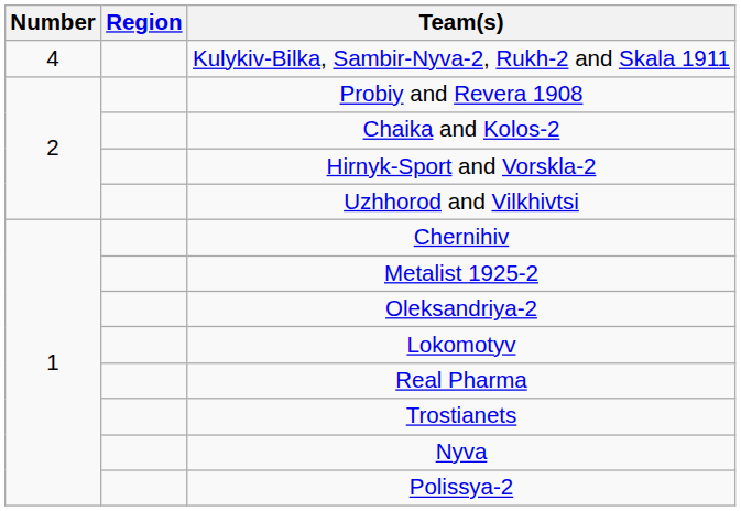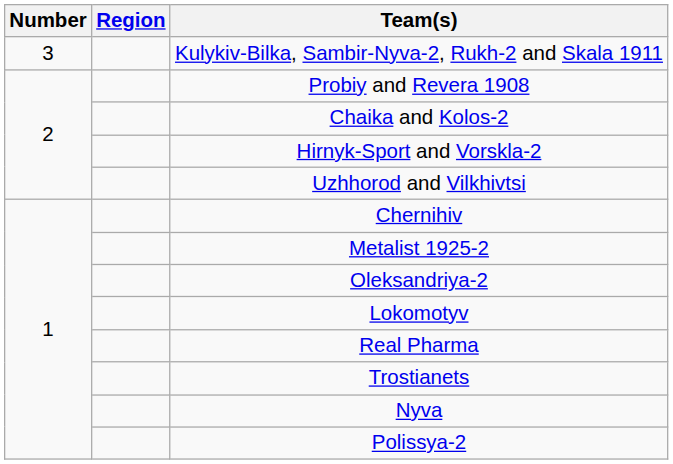Kulykiv-Bilka, Sambir-Nyva-2, Rukh-2 and Skala 1911 | Number: 4 -> 3
